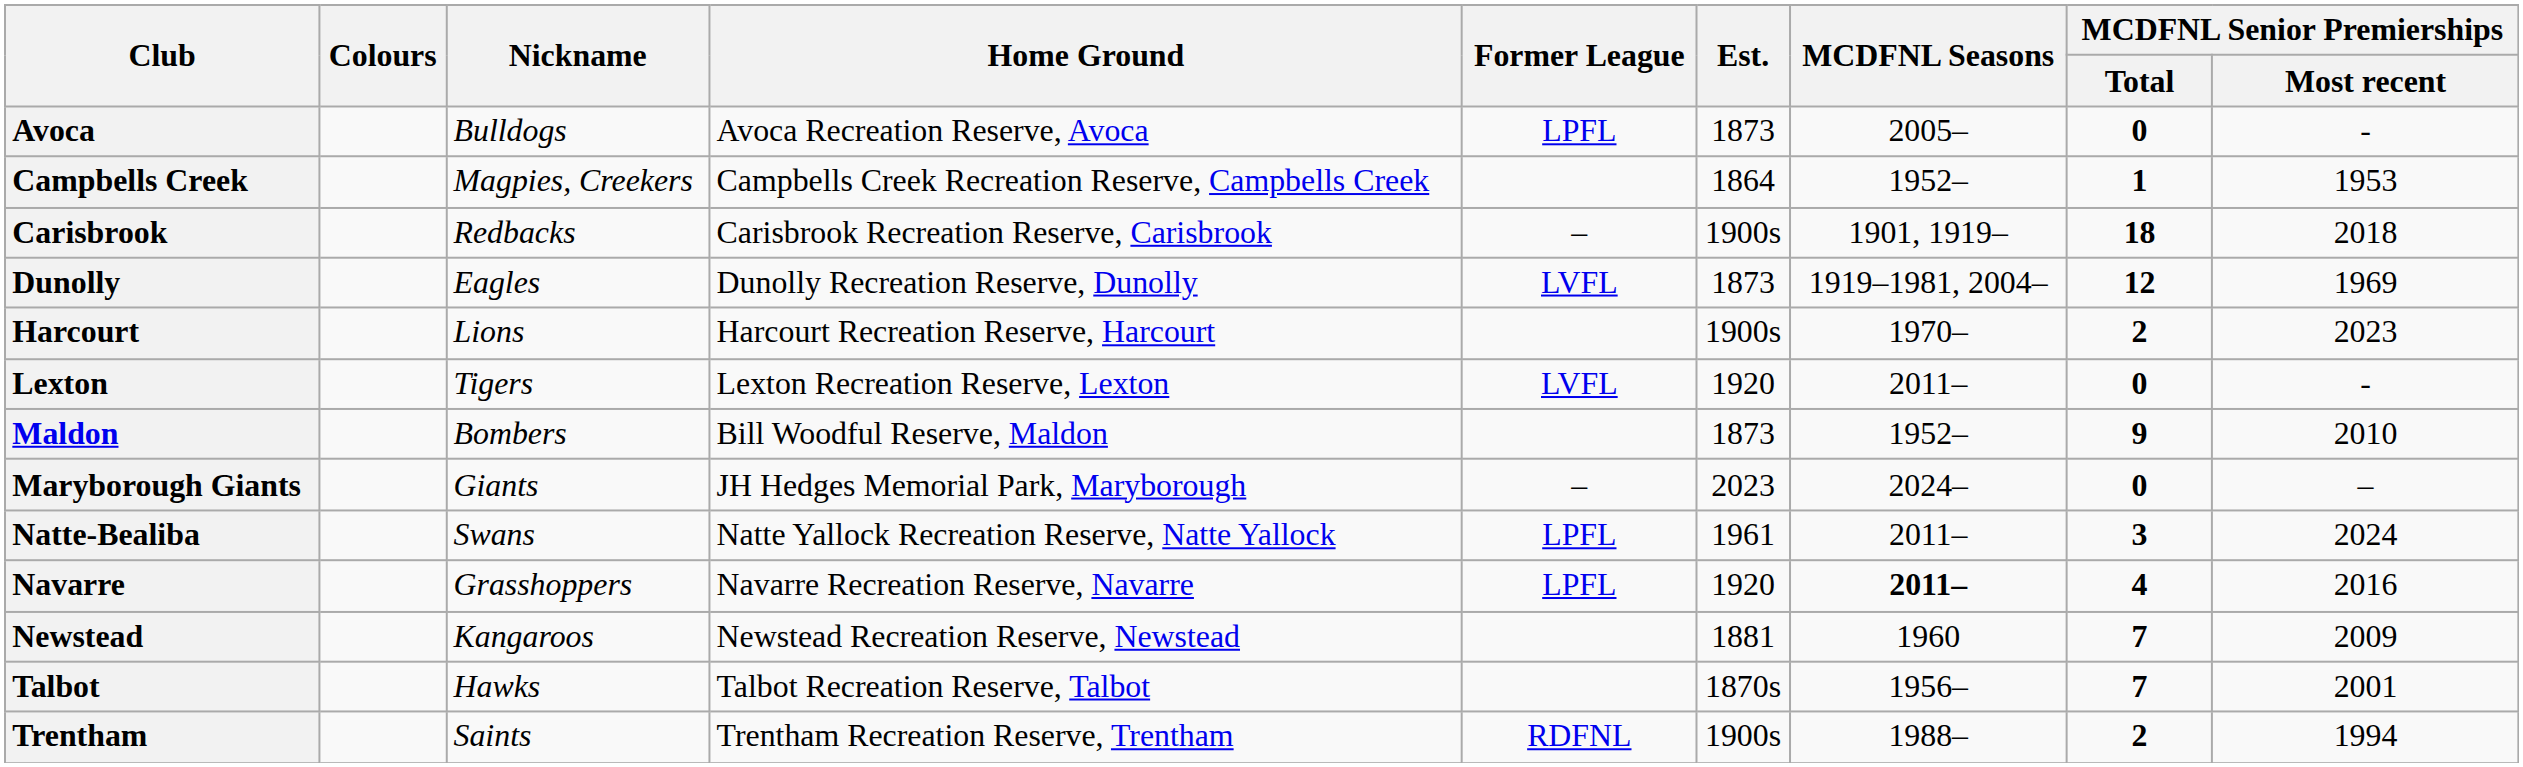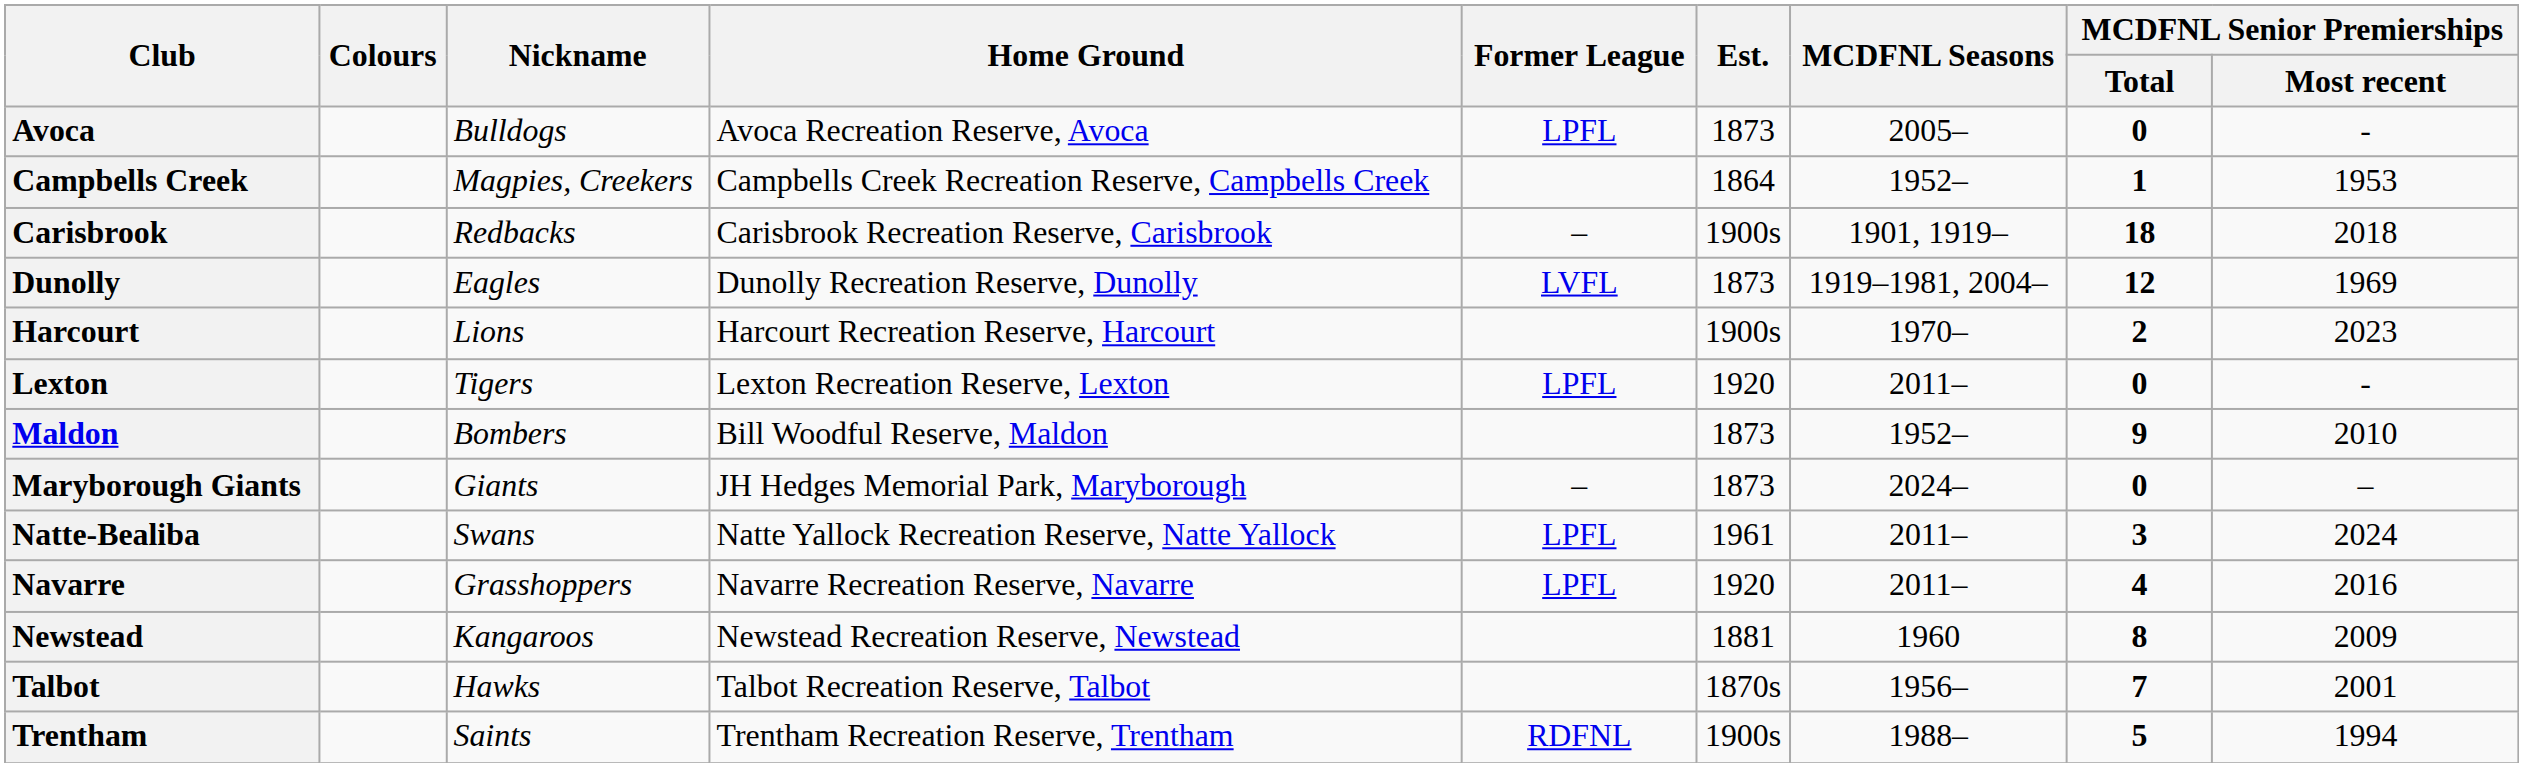Lexton | Former League: LVFL -> LPFL
Maryborough Giants | Est.: 2023 -> 1873
Navarre | MCDFNL Seasons: bold -> normal
Newstead | MCDFNL Senior Premierships / Total: 7 -> 8
Trentham | MCDFNL Senior Premierships / Total: 2 -> 5
